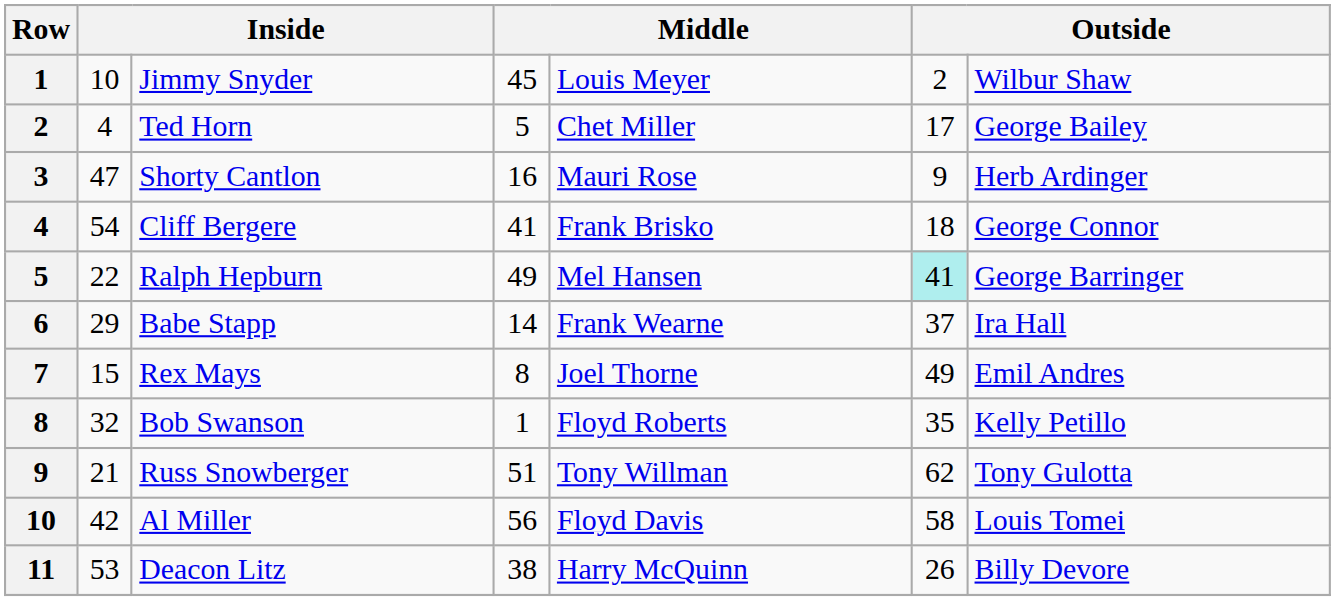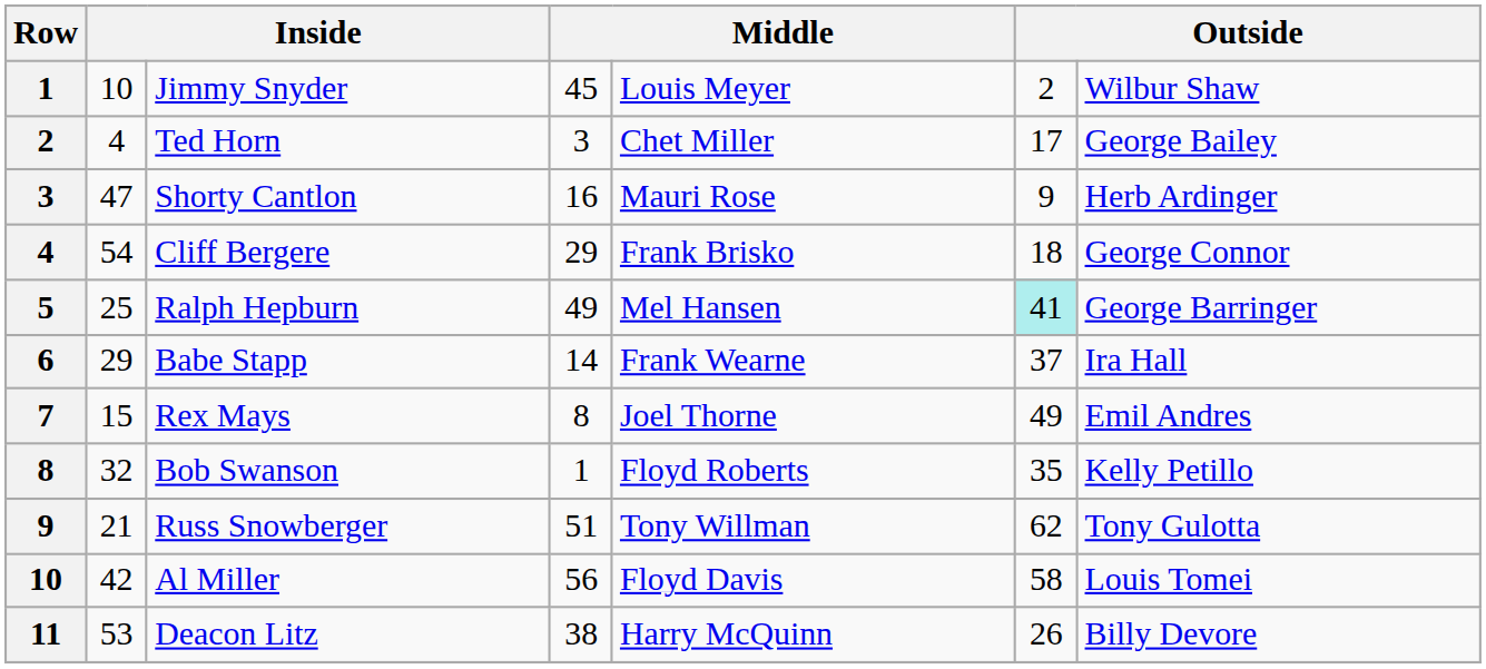Ted Horn | column 4: 5 -> 3
Cliff Bergere | column 4: 41 -> 29
Ralph Hepburn | column 2: 22 -> 25
